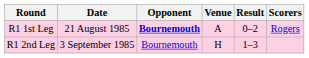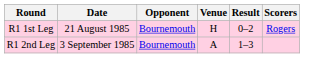R1 1st Leg | Opponent: bold -> normal
R1 1st Leg | Venue: A -> H
R1 2nd Leg | Venue: H -> A
